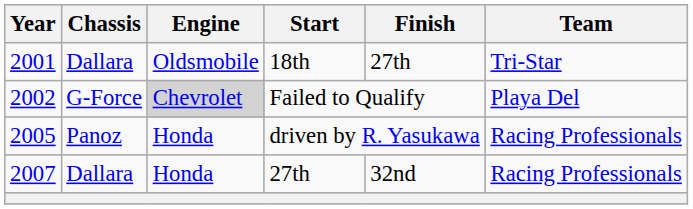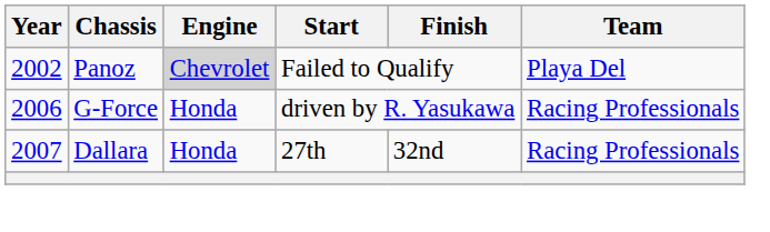- row: 2001 | Dallara | Oldsmobile | 18th | 27th | Tri-Star
Failed to Qualify | Chassis: G-Force -> Panoz
driven by R. Yasukawa | Year: 2005 -> 2006
driven by R. Yasukawa | Chassis: Panoz -> G-Force
